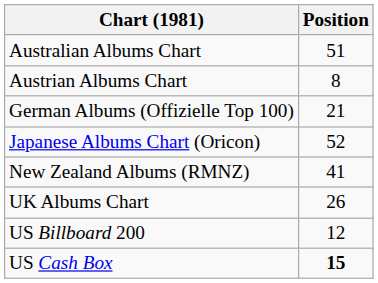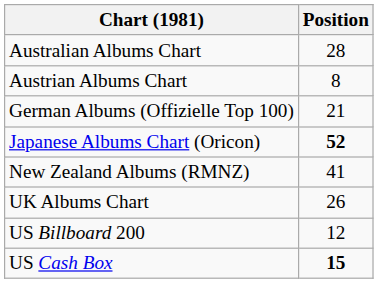Australian Albums Chart | Position: 51 -> 28
Japanese Albums Chart (Oricon) | Position: normal -> bold
